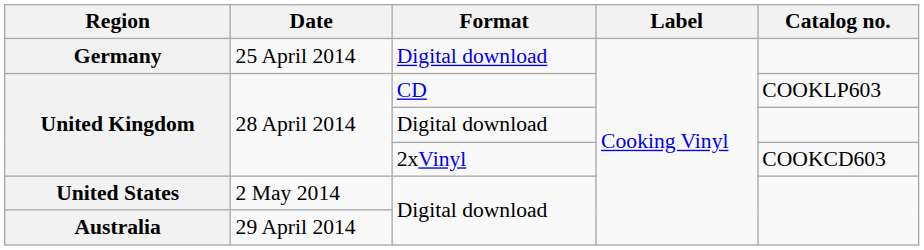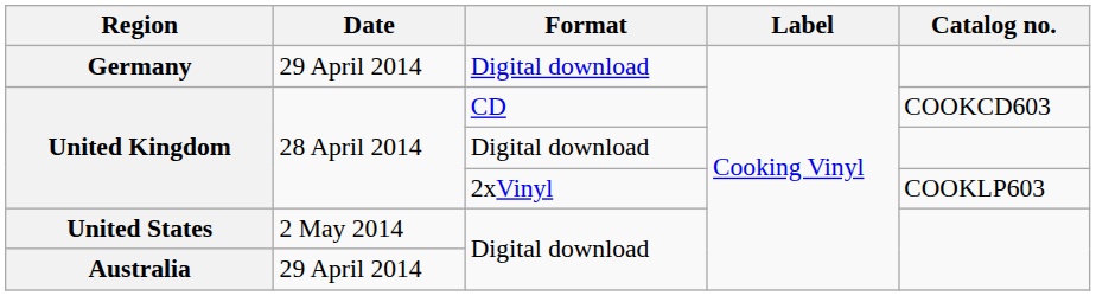Germany | Date: 25 April 2014 -> 29 April 2014
United Kingdom / CD | Catalog no.: COOKLP603 -> COOKCD603
United Kingdom / 2xVinyl | Catalog no.: COOKCD603 -> COOKLP603
